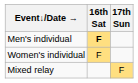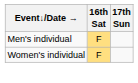Men's individual | 16th Sat: bold -> normal
- row: Mixed relay | F
